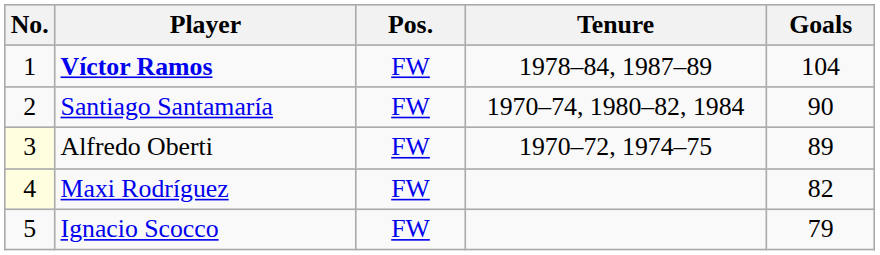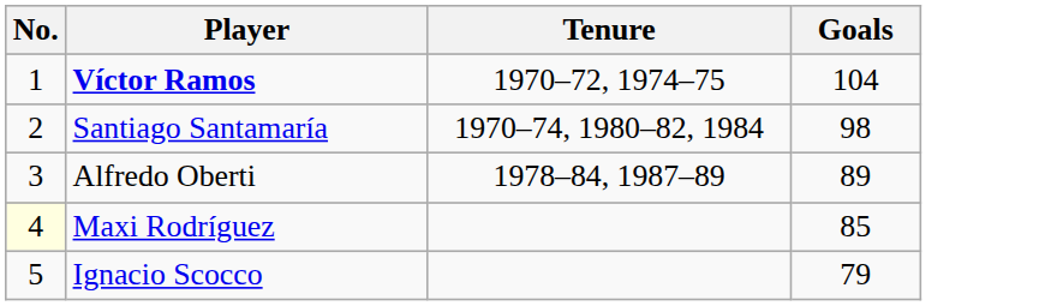- column: Pos. | FW | FW | FW | FW | FW
Víctor Ramos | Tenure: 1978–84, 1987–89 -> 1970–72, 1974–75
Santiago Santamaría | Goals: 90 -> 98
Alfredo Oberti | No.: lightyellow background -> no background
Alfredo Oberti | Tenure: 1970–72, 1974–75 -> 1978–84, 1987–89
Maxi Rodríguez | Goals: 82 -> 85
